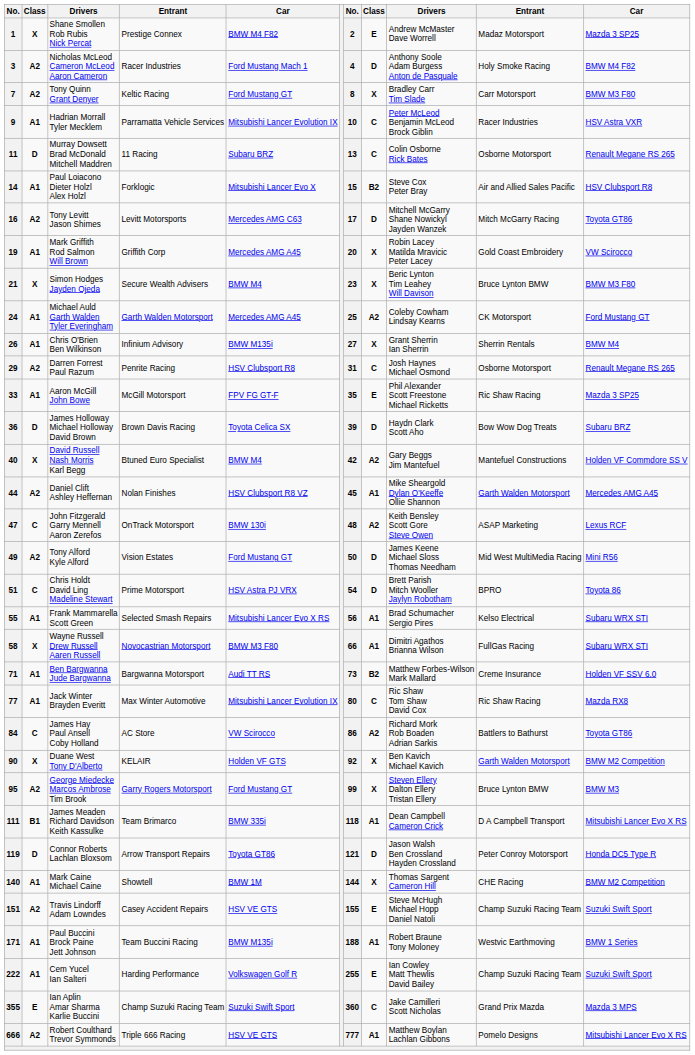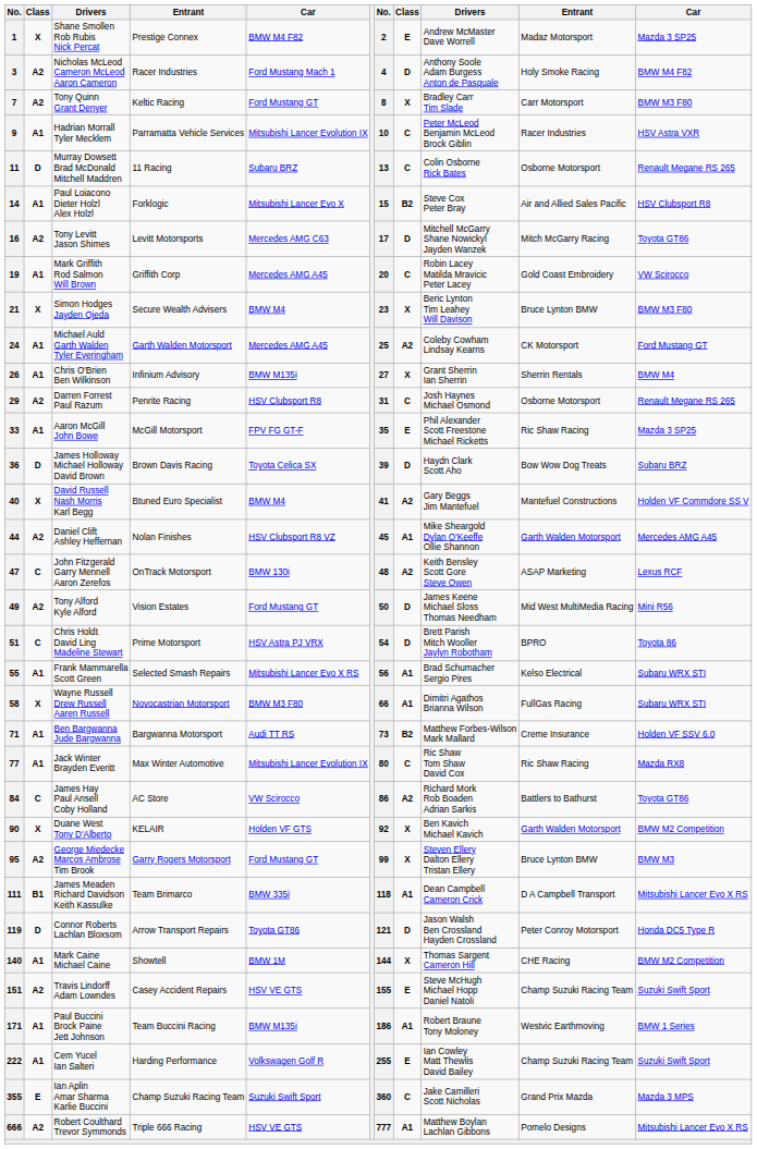19 | column 8: X -> C
40 | column 7: 42 -> 41
171 | column 7: 188 -> 186
